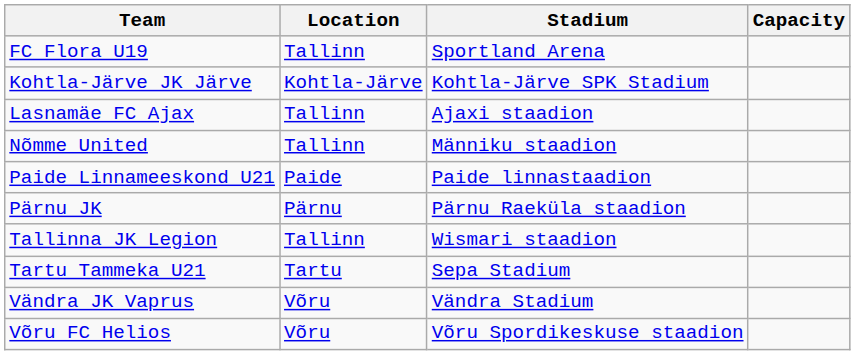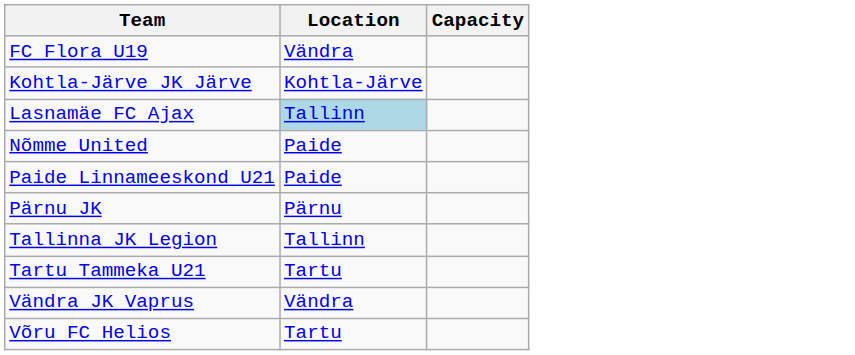- column: Stadium | Sportland Arena | Kohtla-Järve SPK Stadium | Ajaxi staadion | Männiku staadion | Paide linnastaadion | Pärnu Raeküla staadion | Wismari staadion | Sepa Stadium | Vändra Stadium | Võru Spordikeskuse staadion
FC Flora U19 | Location: Tallinn -> Vändra
Lasnamäe FC Ajax | Location: no background -> lightblue background
Nõmme United | Location: Tallinn -> Paide
Vändra JK Vaprus | Location: Võru -> Vändra
Võru FC Helios | Location: Võru -> Tartu
